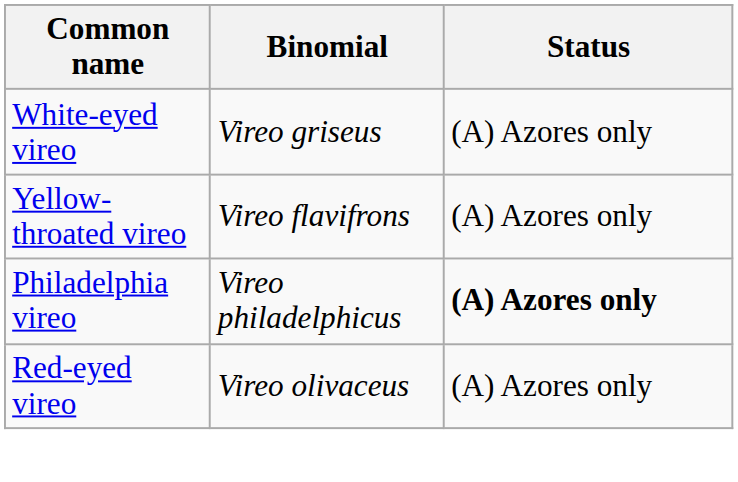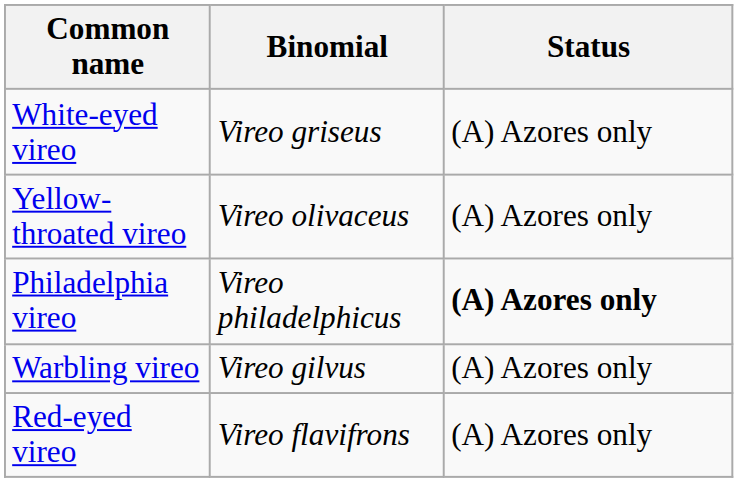Yellow-throated vireo | Binomial: Vireo flavifrons -> Vireo olivaceus
+ row: Warbling vireo | Vireo gilvus | (A) Azores only
Red-eyed vireo | Binomial: Vireo olivaceus -> Vireo flavifrons
